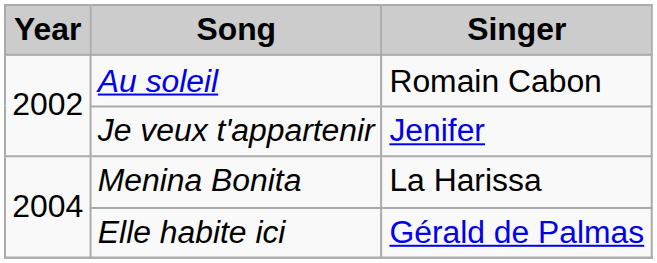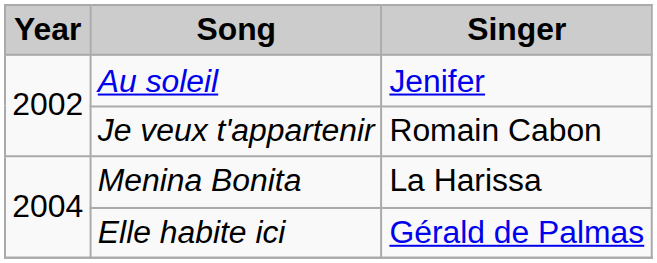Au soleil | Singer: Romain Cabon -> Jenifer
Je veux t'appartenir | Singer: Jenifer -> Romain Cabon
